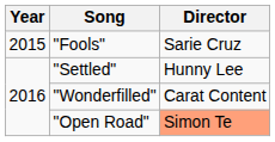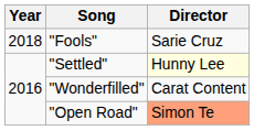"Fools" | Year: 2015 -> 2018
"Settled" | Director: no background -> lightyellow background
